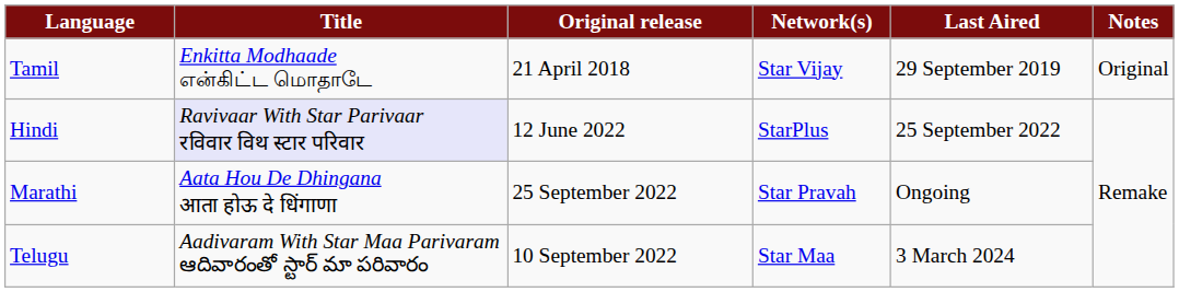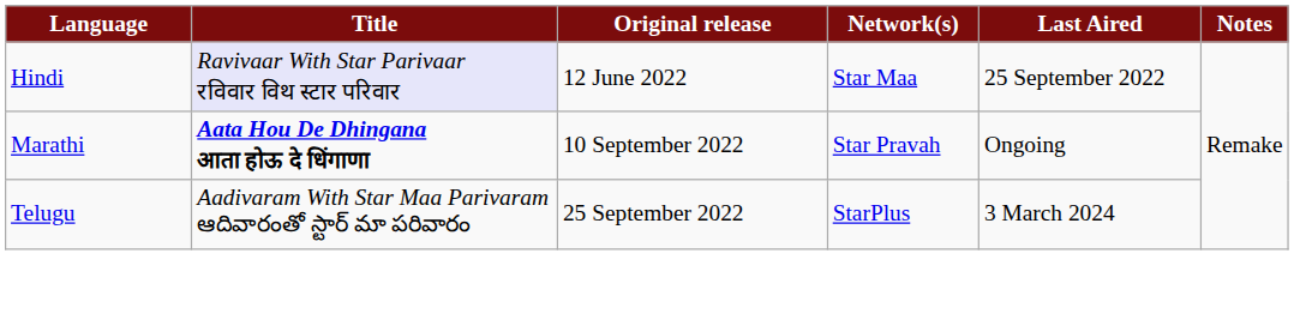- row: Tamil | Enkitta Modhaade என்கிட்ட மொதாடே | 21 April 2018 | Star Vijay | 29 September 2019 | Original
Hindi | Network(s): StarPlus -> Star Maa
Marathi | Title: normal -> bold
Marathi | Original release: 25 September 2022 -> 10 September 2022
Telugu | Original release: 10 September 2022 -> 25 September 2022
Telugu | Network(s): Star Maa -> StarPlus
